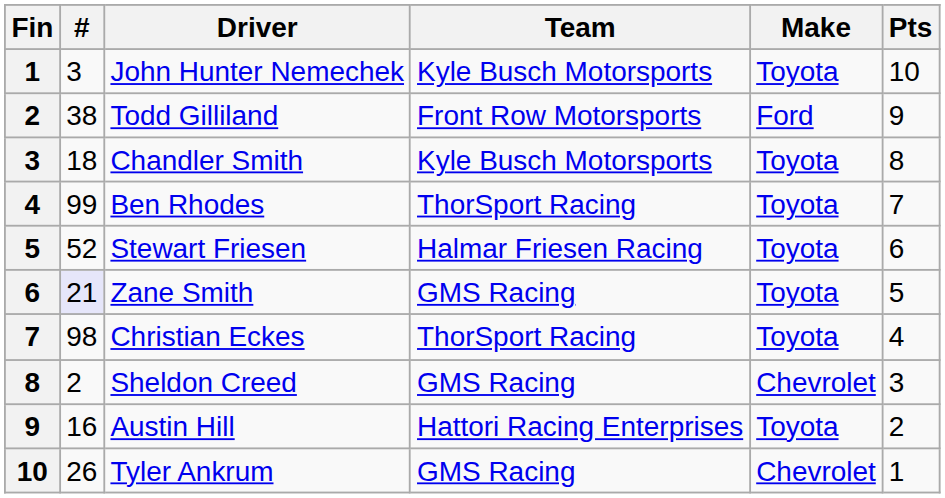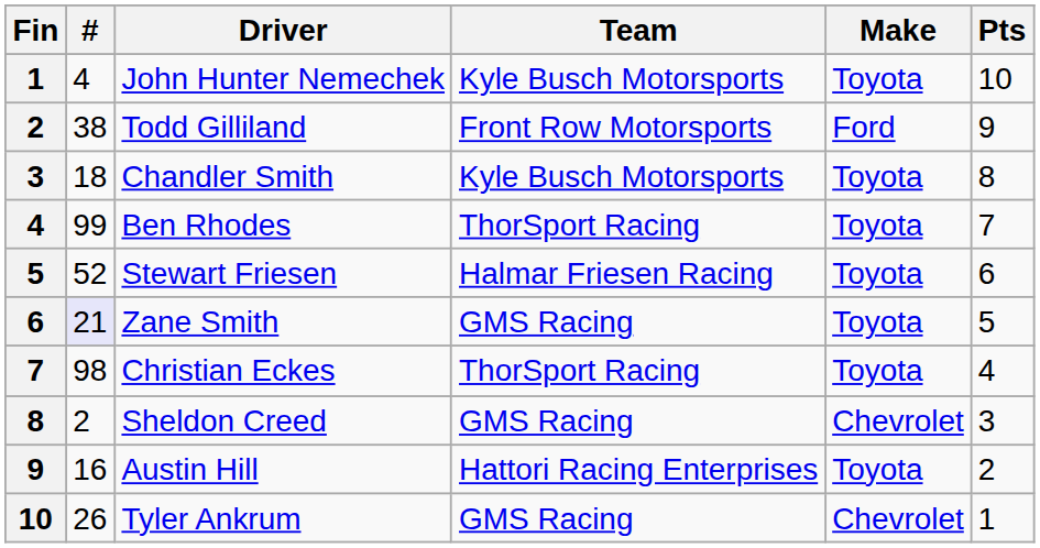John Hunter Nemechek | #: 3 -> 4
